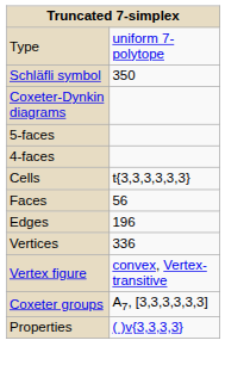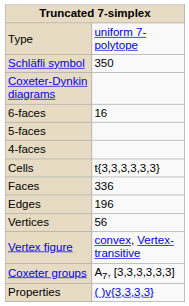+ row: 6-faces | 16
Faces | column 2: 56 -> 336
Vertices | column 2: 336 -> 56
